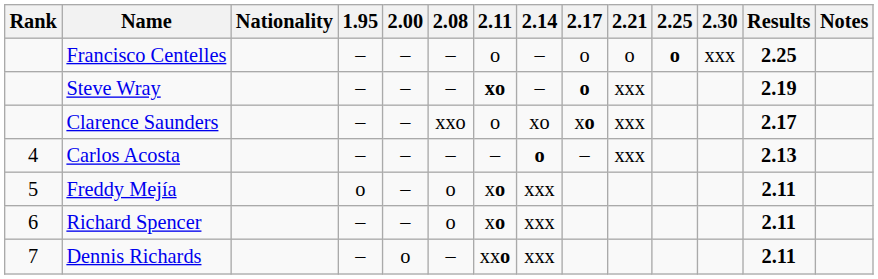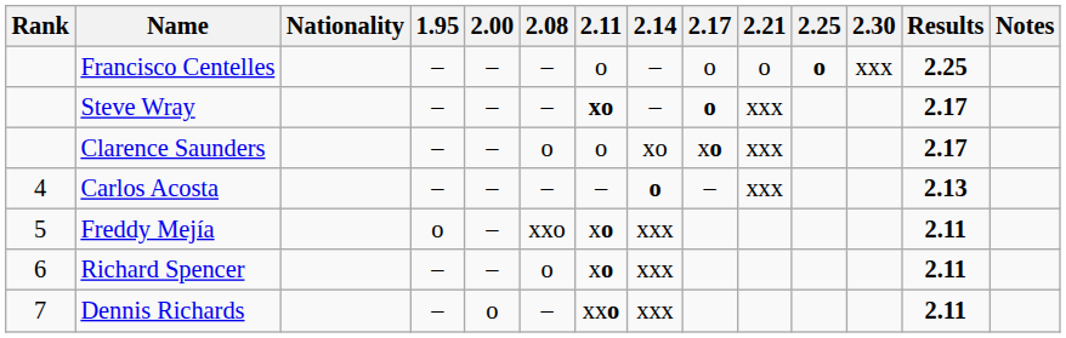Steve Wray | Results: 2.19 -> 2.17
Clarence Saunders | 2.08: xxo -> o
Freddy Mejía | 2.08: o -> xxo
